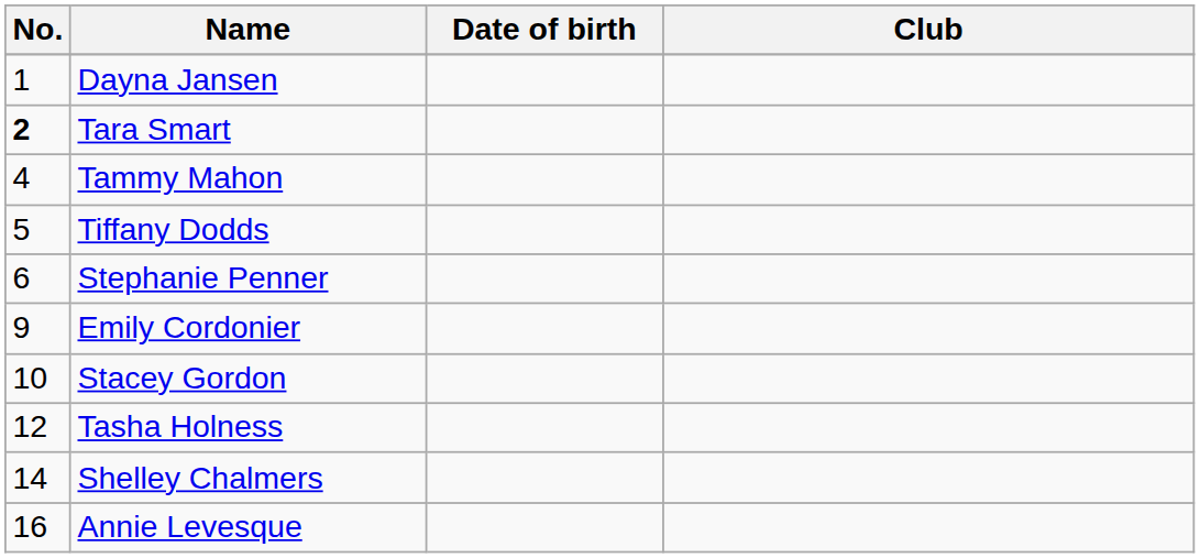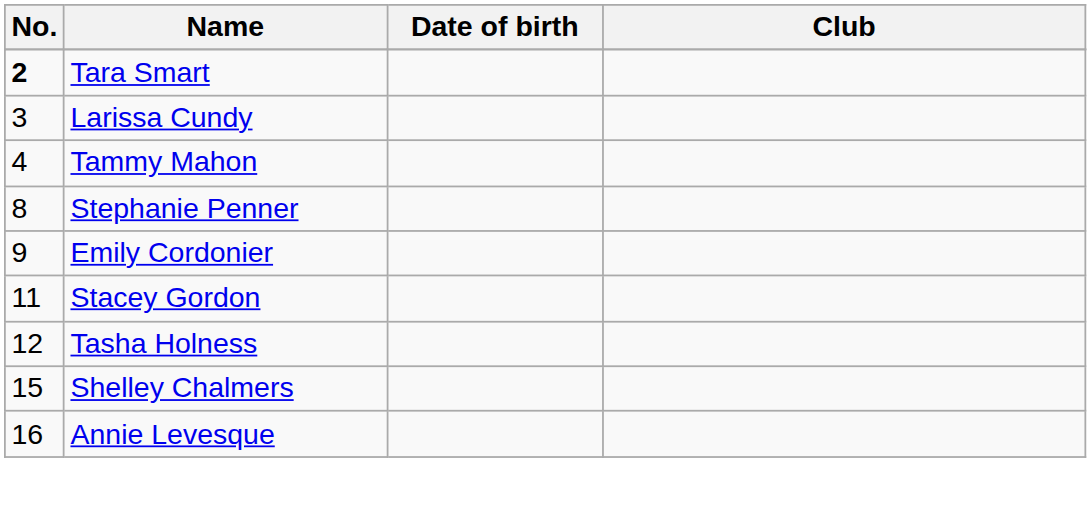- row: 1 | Dayna Jansen
+ row: 3 | Larissa Cundy
- row: 5 | Tiffany Dodds
Stephanie Penner | No.: 6 -> 8
Stacey Gordon | No.: 10 -> 11
Shelley Chalmers | No.: 14 -> 15
